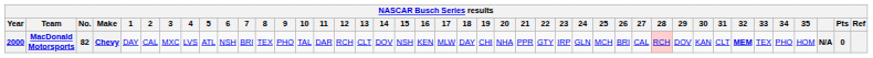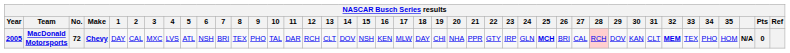MacDonald Motorsports | Year: 2000 -> 2005
MacDonald Motorsports | No.: 82 -> 72
MacDonald Motorsports | 25: normal -> bold
